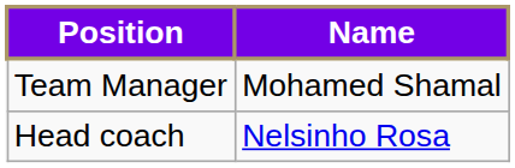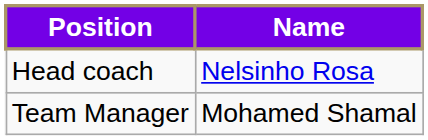rows swapped: Head coach <-> Team Manager
